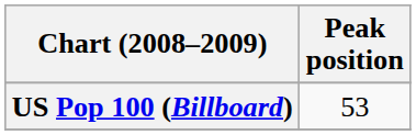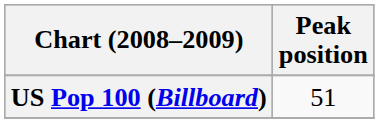US Pop 100 (Billboard) | Peak position: 53 -> 51
